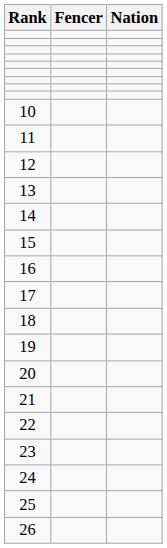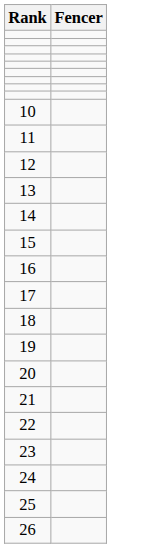- column: Nation
